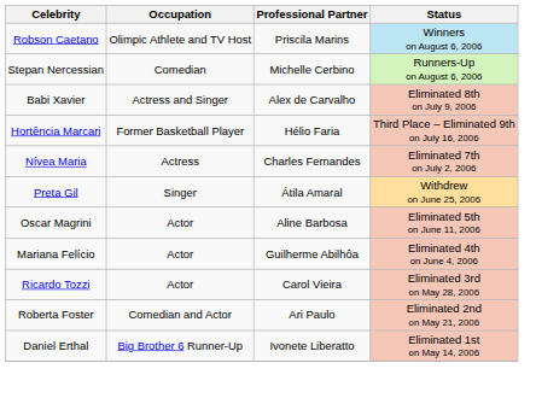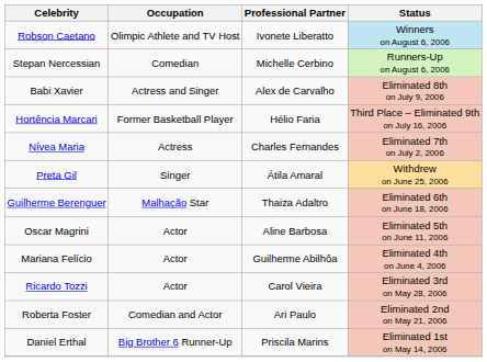Robson Caetano | Professional Partner: Priscila Marins -> Ivonete Liberatto
+ row: Guilherme Berenguer | Malhação Star | Thaiza Adaltro | Eliminated 6th on June 18, 2006
Daniel Erthal | Professional Partner: Ivonete Liberatto -> Priscila Marins
